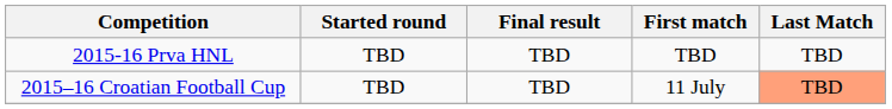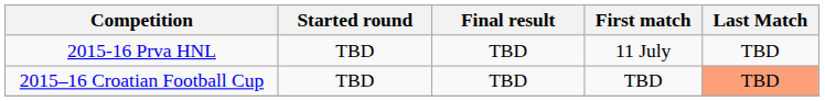2015-16 Prva HNL | First match: TBD -> 11 July
2015–16 Croatian Football Cup | First match: 11 July -> TBD
